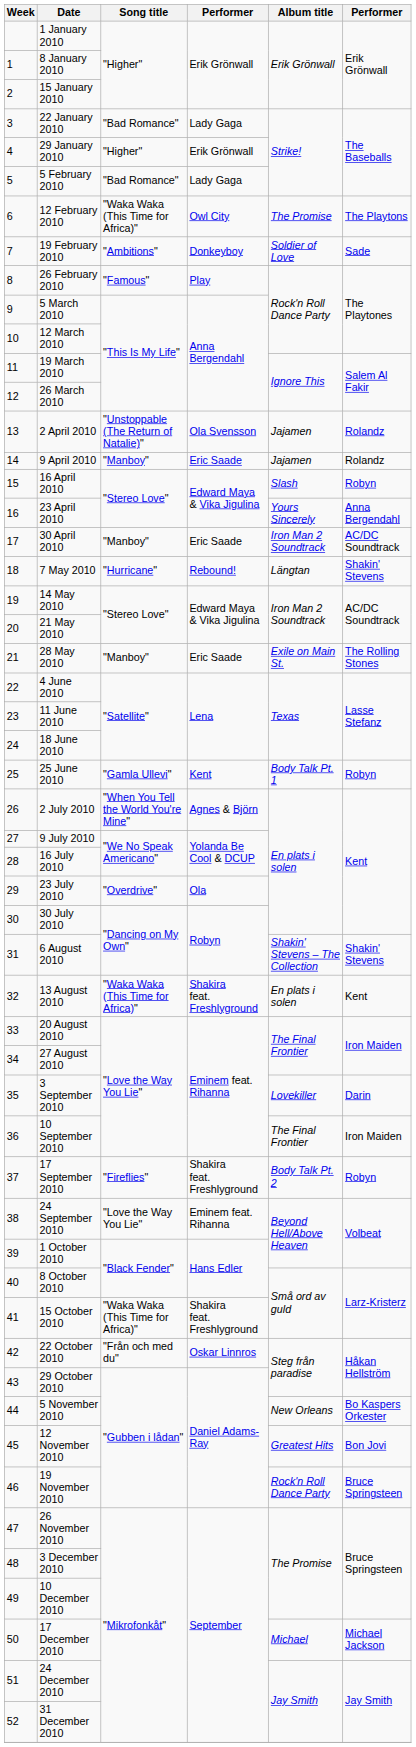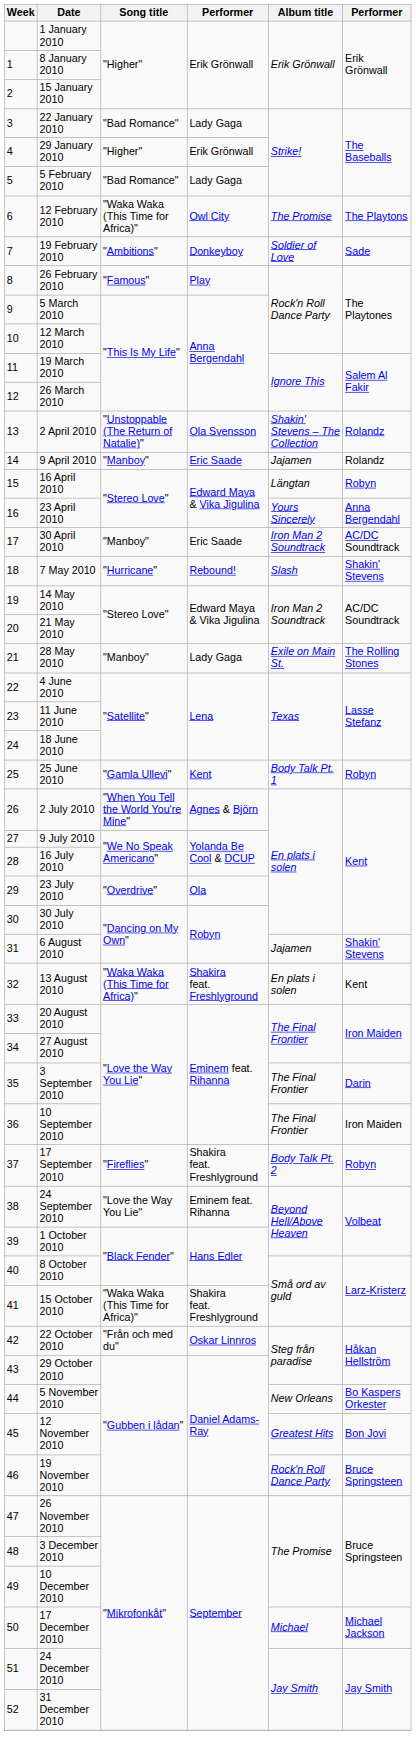2 April 2010 | Album title: Jajamen -> Shakin' Stevens – The Collection
16 April 2010 | Album title: Slash -> Längtan
7 May 2010 | Album title: Längtan -> Slash
28 May 2010 | column 4: Eric Saade -> Lady Gaga
6 August 2010 | Album title: Shakin' Stevens – The Collection -> Jajamen
3 September 2010 | Album title: Lovekiller -> The Final Frontier
